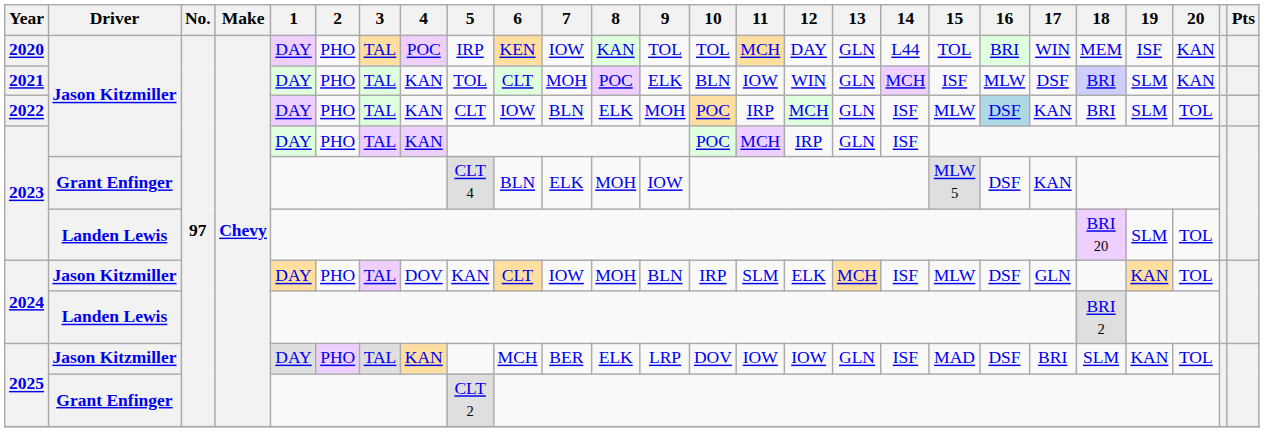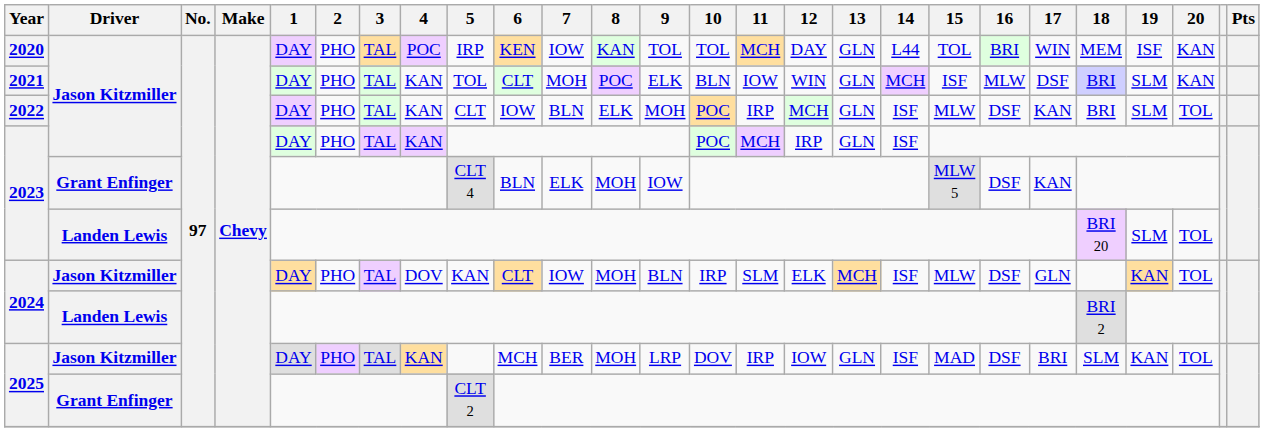2022 | 16: lightblue background -> no background
2025 / Jason Kitzmiller | 8: ELK -> MOH
2025 / Jason Kitzmiller | 11: IOW -> IRP
